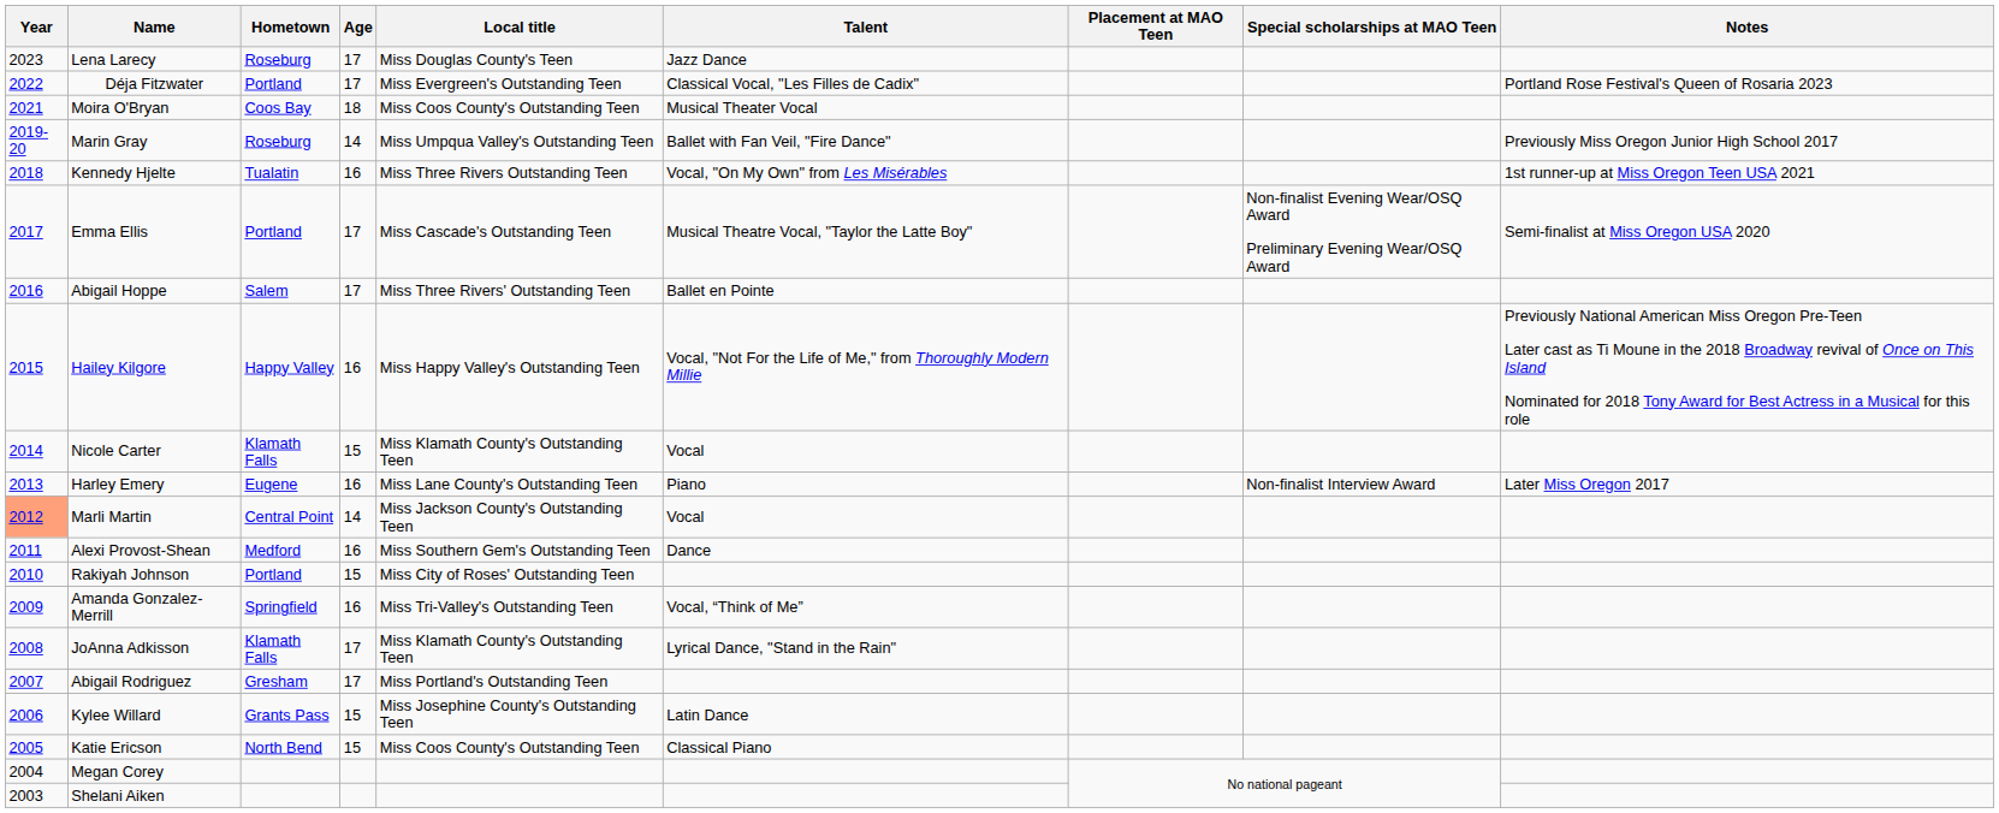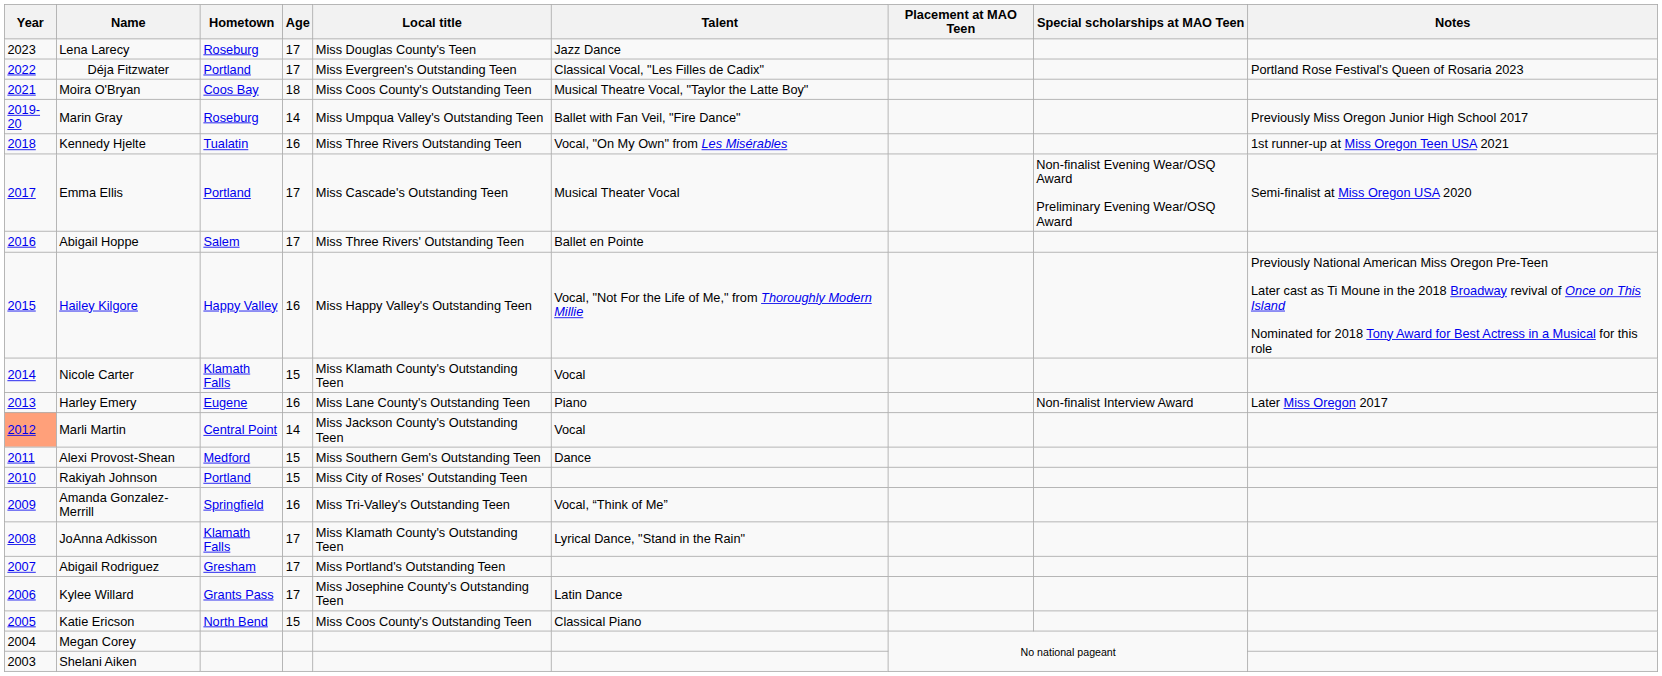Moira O'Bryan | Talent: Musical Theater Vocal -> Musical Theatre Vocal, "Taylor the Latte Boy"
Emma Ellis | Talent: Musical Theatre Vocal, "Taylor the Latte Boy" -> Musical Theater Vocal
Alexi Provost-Shean | Age: 16 -> 15
Kylee Willard | Age: 15 -> 17
